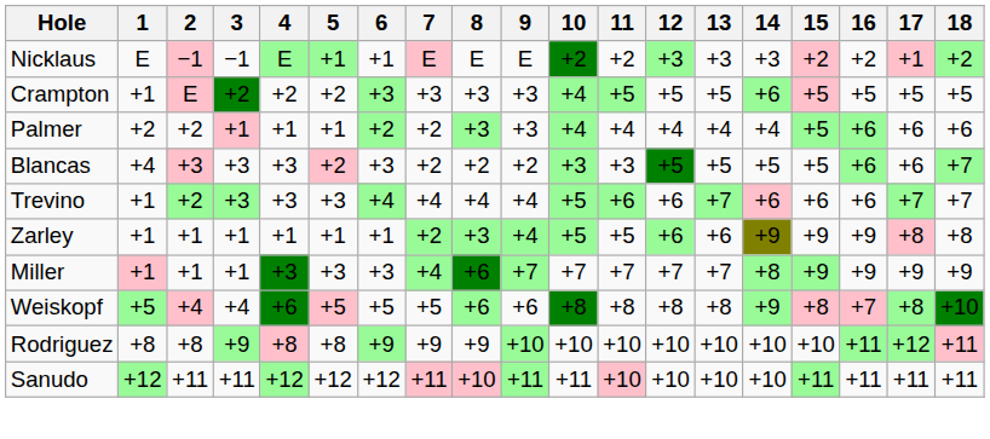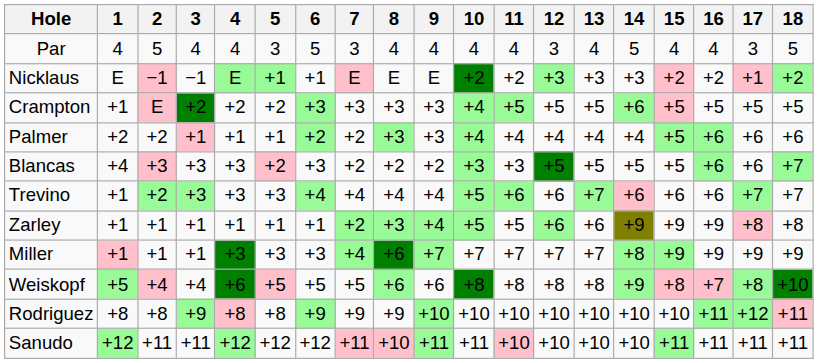+ row: Par | 4 | 5 | 4 | 4 | 3 | 5 | 3 | 4 | 4 | 4 | 4 | 3 | 4 | 5 | 4 | 4 | 3 | 5
